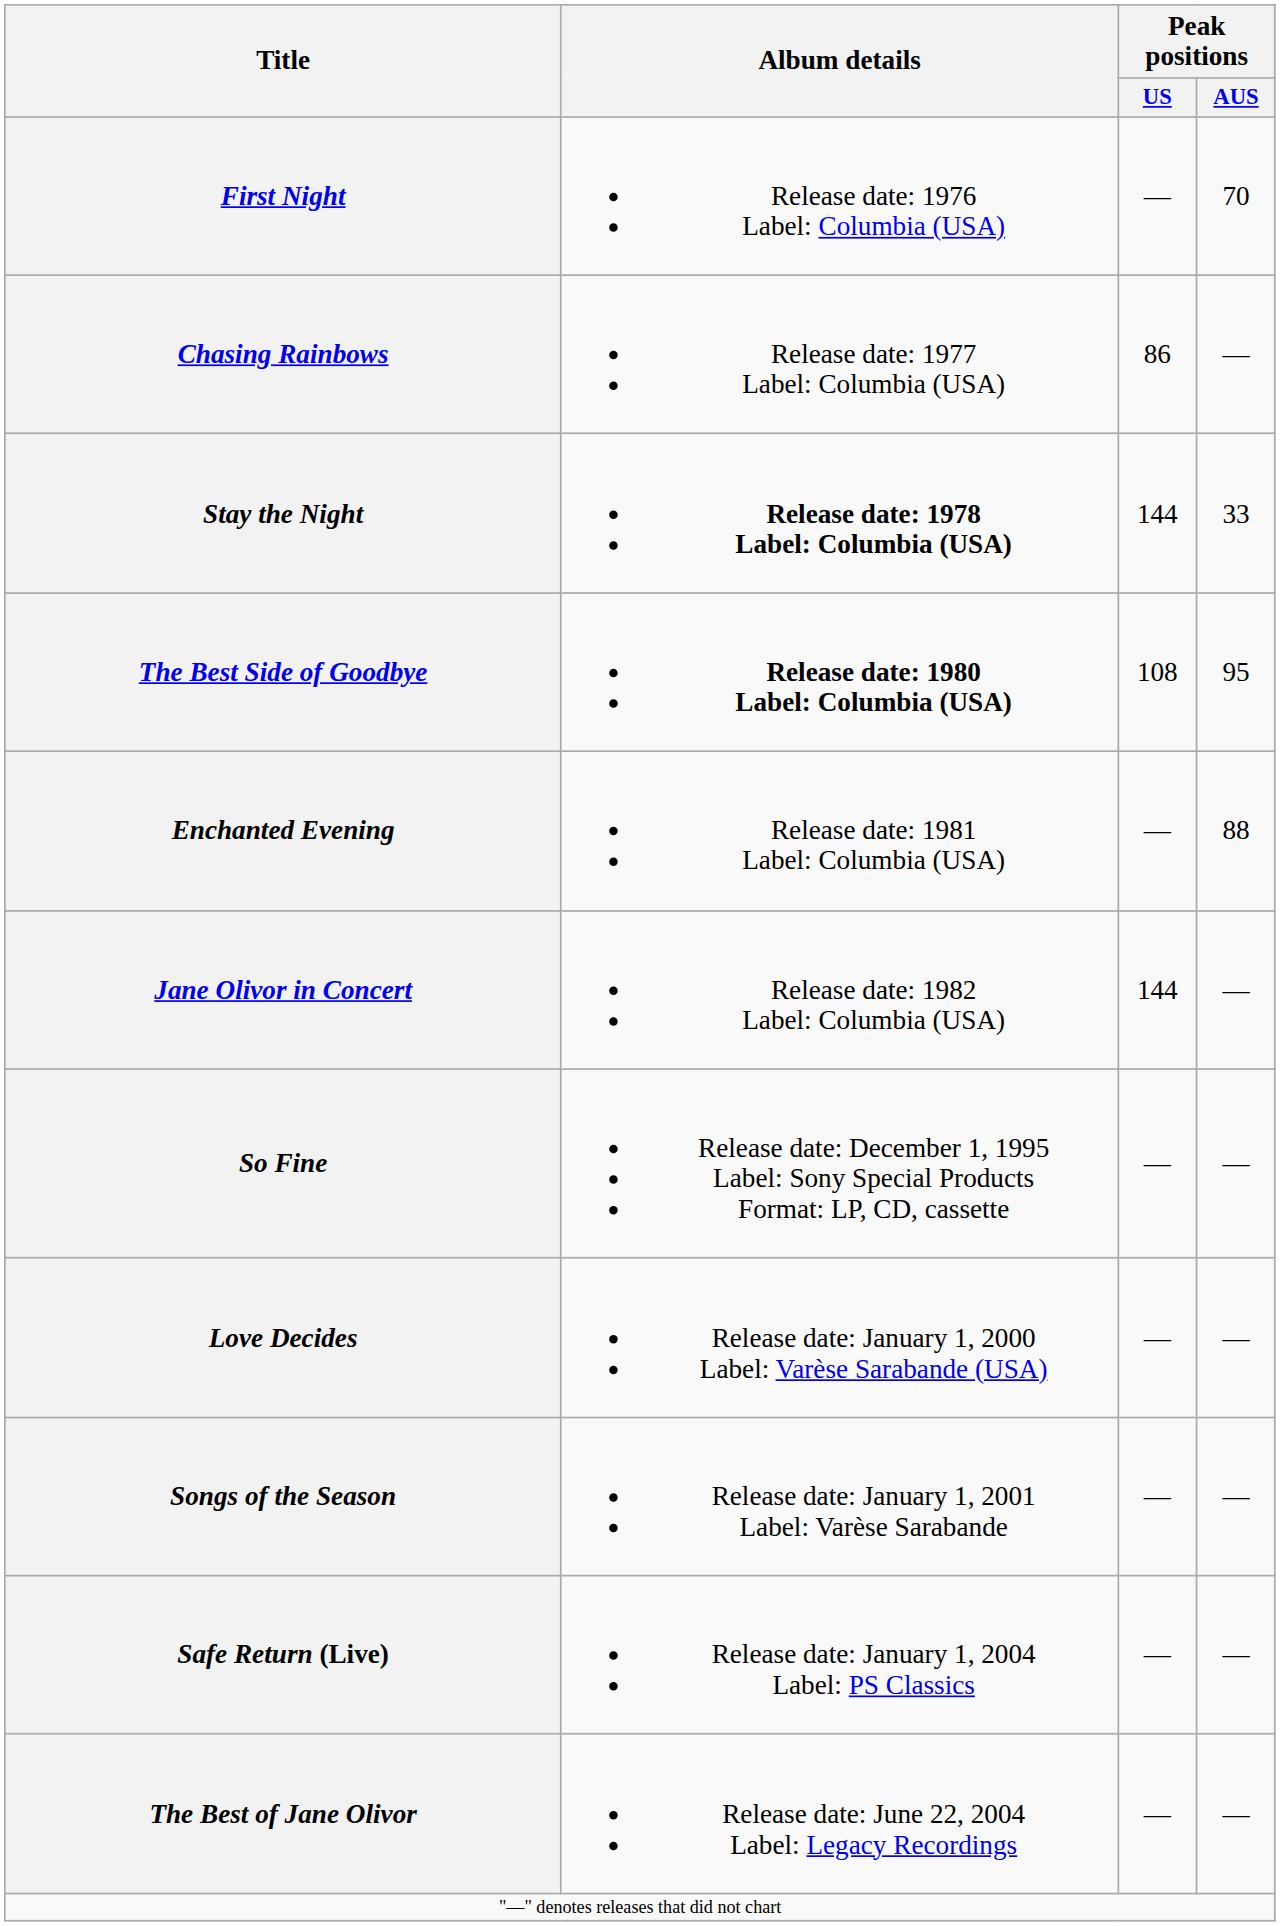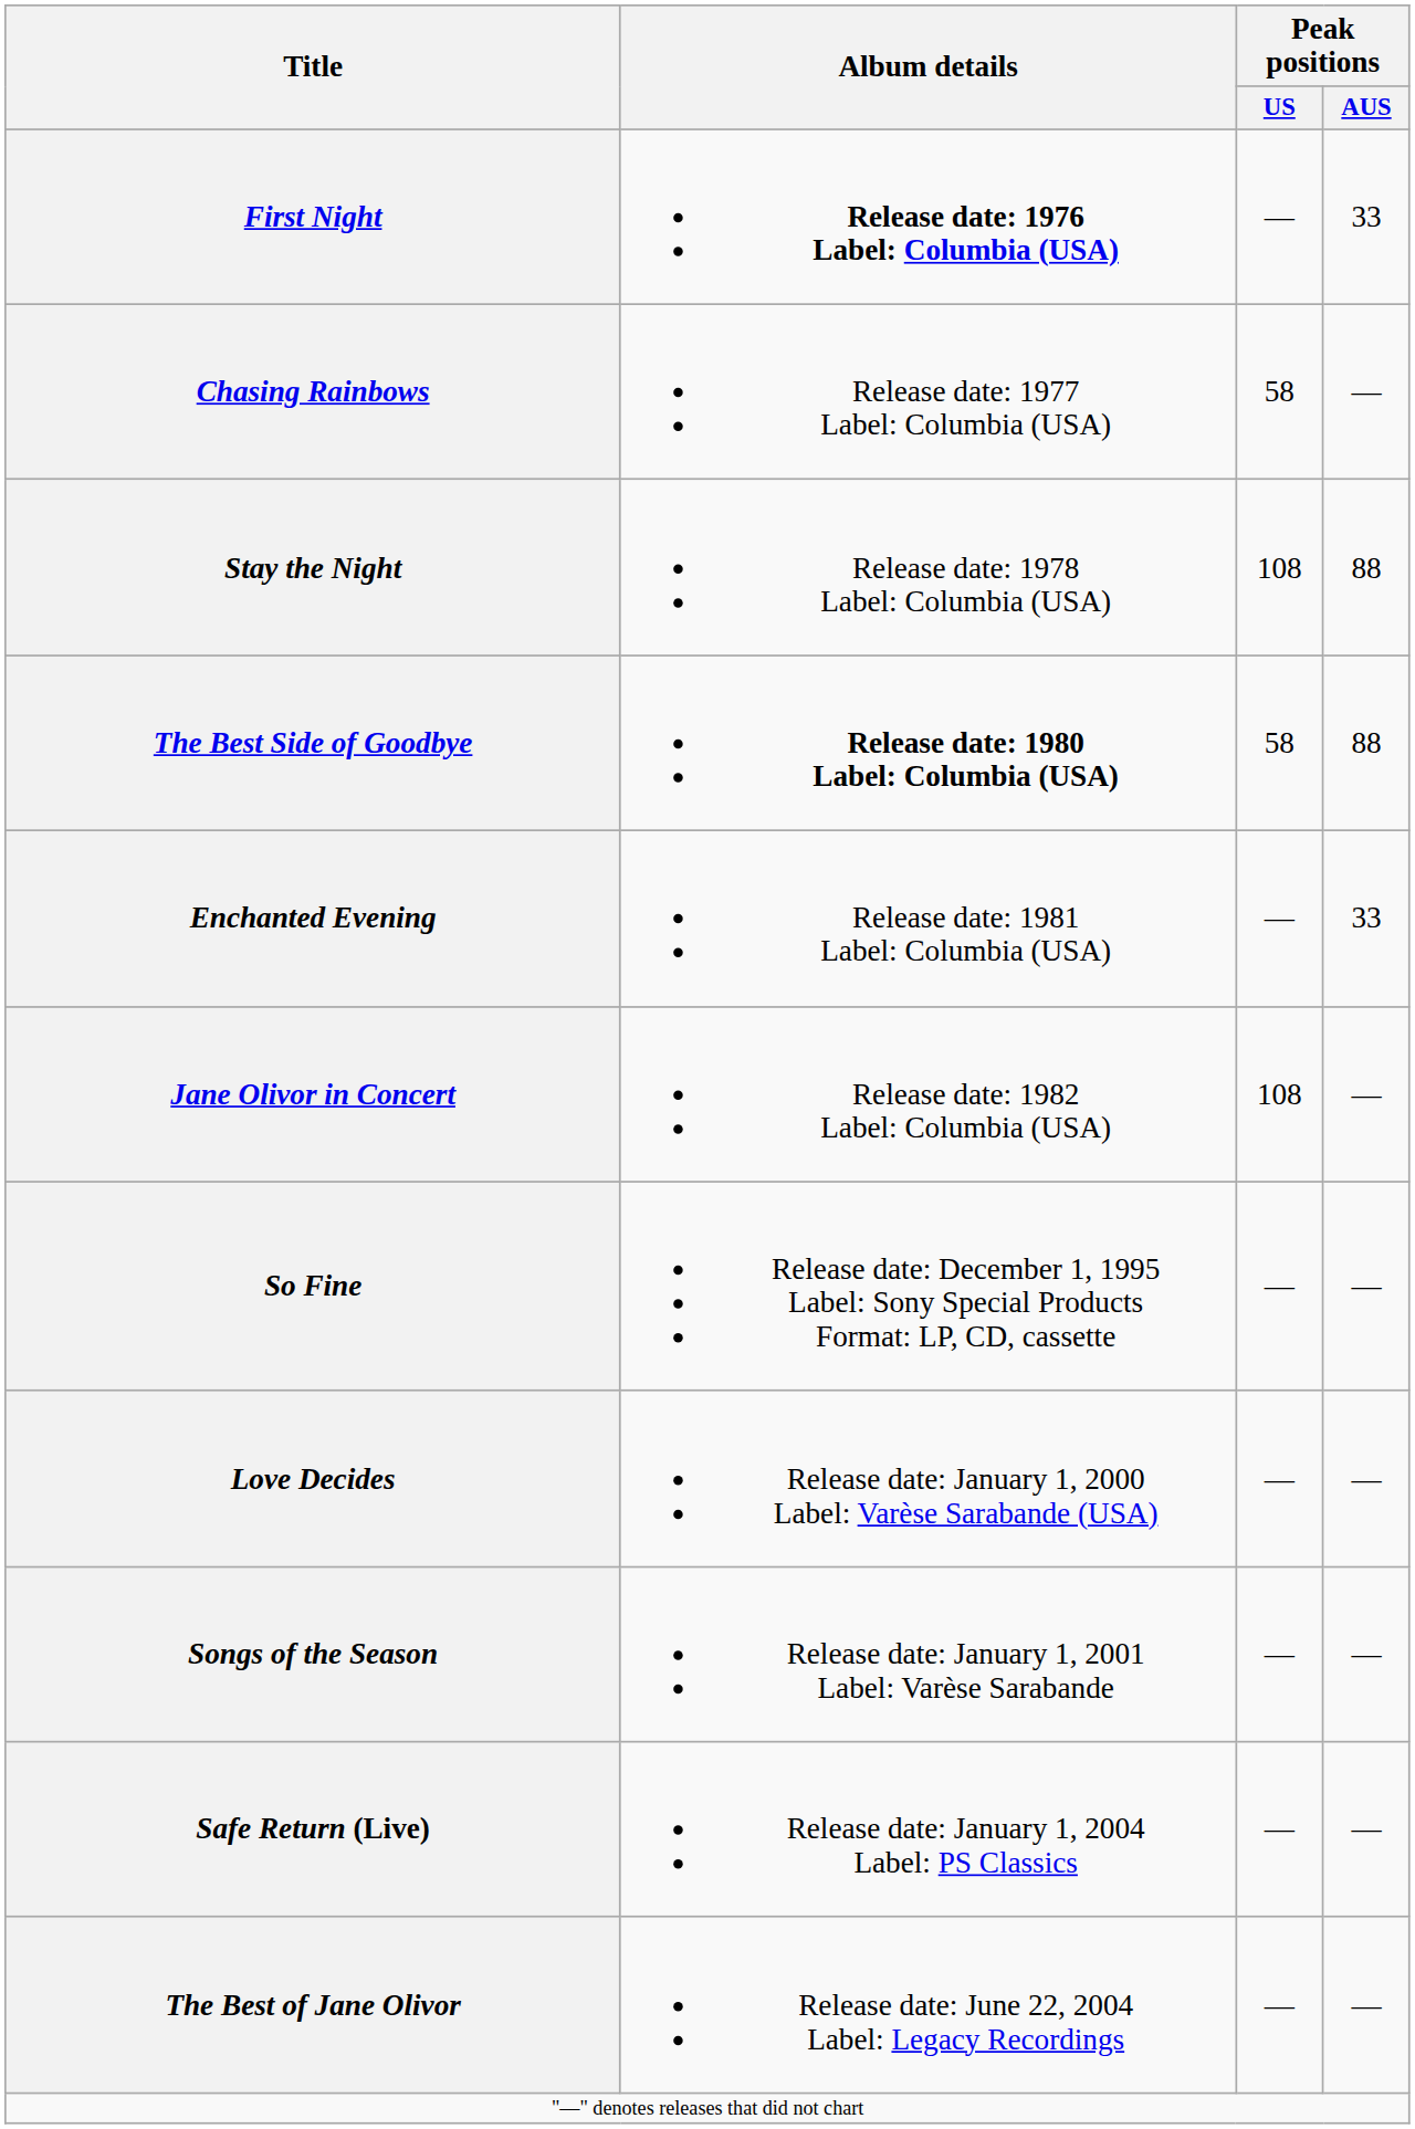First Night | Album details: normal -> bold
First Night | Peak positions / AUS: 70 -> 33
Chasing Rainbows | Peak positions / US: 86 -> 58
Stay the Night | Album details: bold -> normal
Stay the Night | Peak positions / US: 144 -> 108
Stay the Night | Peak positions / AUS: 33 -> 88
The Best Side of Goodbye | Peak positions / US: 108 -> 58
The Best Side of Goodbye | Peak positions / AUS: 95 -> 88
Enchanted Evening | Peak positions / AUS: 88 -> 33
Jane Olivor in Concert | Peak positions / US: 144 -> 108
